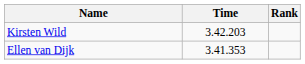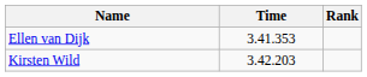rows swapped: Ellen van Dijk <-> Kirsten Wild
